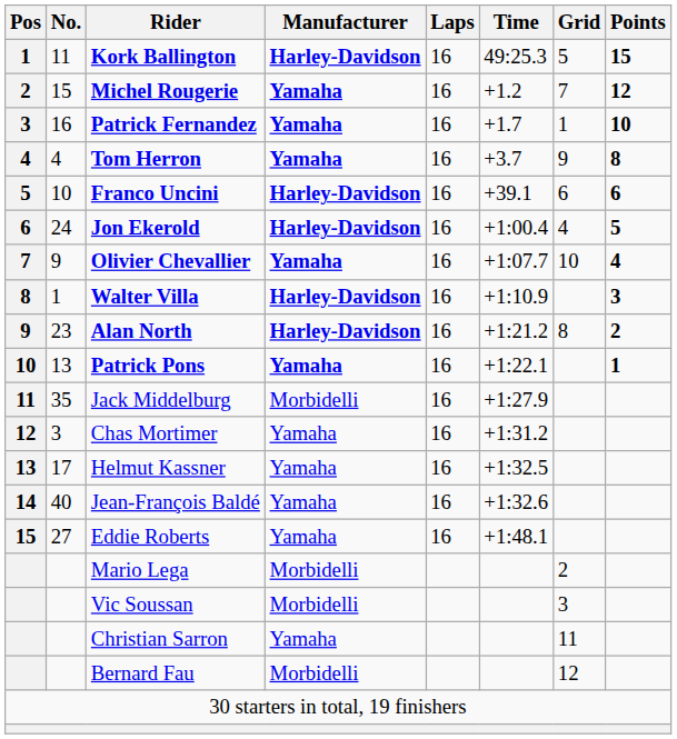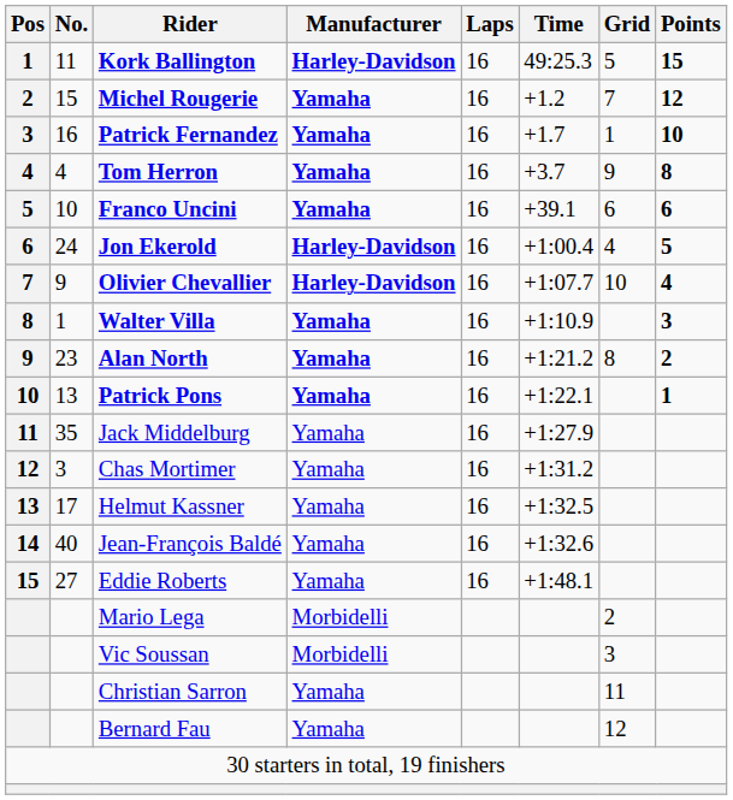Franco Uncini | Manufacturer: Harley-Davidson -> Yamaha
Olivier Chevallier | Manufacturer: Yamaha -> Harley-Davidson
Walter Villa | Manufacturer: Harley-Davidson -> Yamaha
Alan North | Manufacturer: Harley-Davidson -> Yamaha
Jack Middelburg | Manufacturer: Morbidelli -> Yamaha
Bernard Fau | Manufacturer: Morbidelli -> Yamaha
